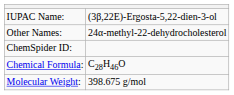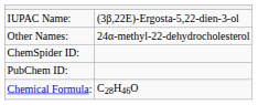+ row: PubChem ID:
- row: Molecular Weight: | 398.675 g/mol
